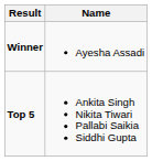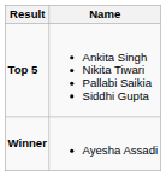rows swapped: Winner <-> Top 5
